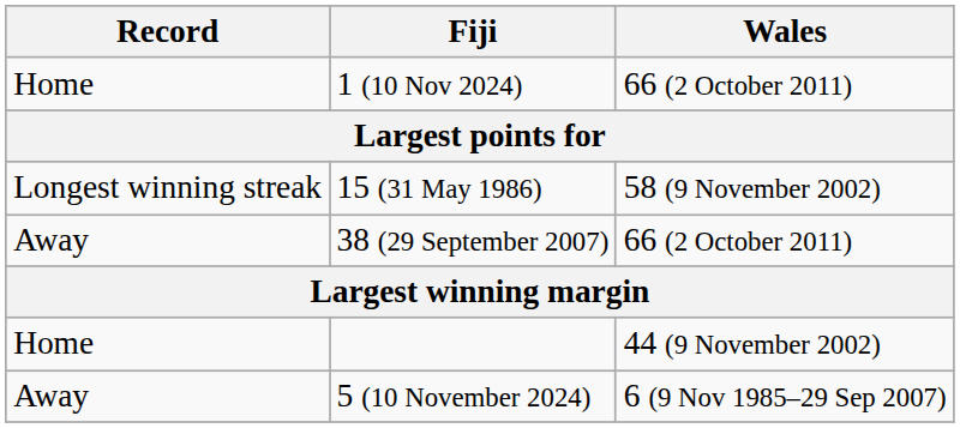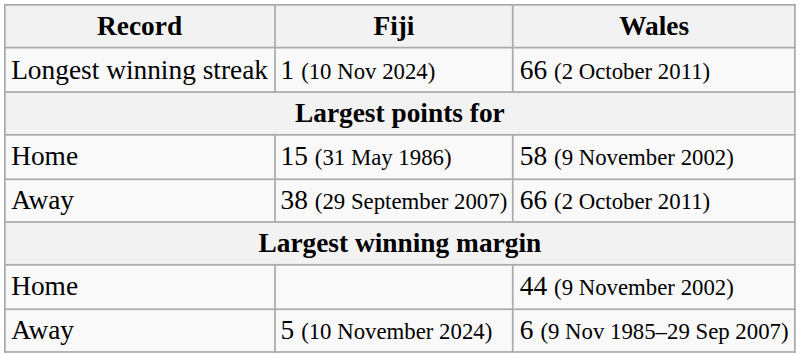1 (10 Nov 2024) | Record: Home -> Longest winning streak
15 (31 May 1986) | Record: Longest winning streak -> Home
